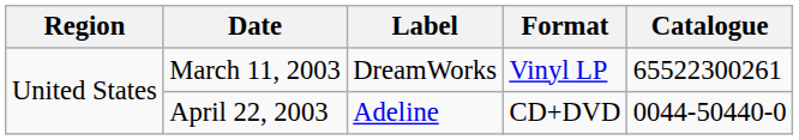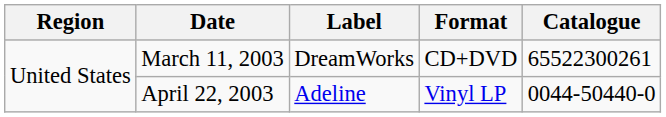March 11, 2003 | Format: Vinyl LP -> CD+DVD
April 22, 2003 | Format: CD+DVD -> Vinyl LP
